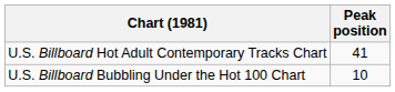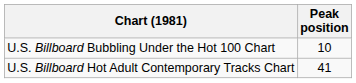rows swapped: U.S. Billboard Hot Adult Contemporary Tracks Chart <-> U.S. Billboard Bubbling Under the Hot 100 Chart
